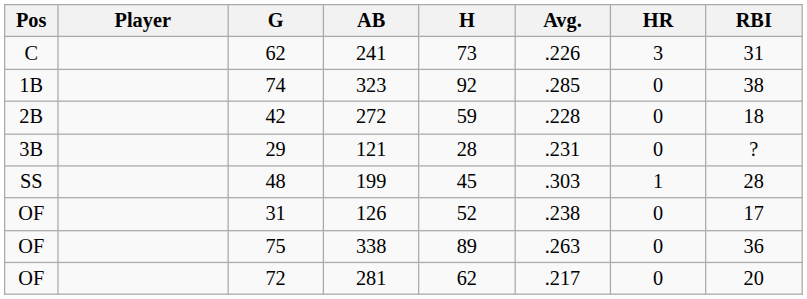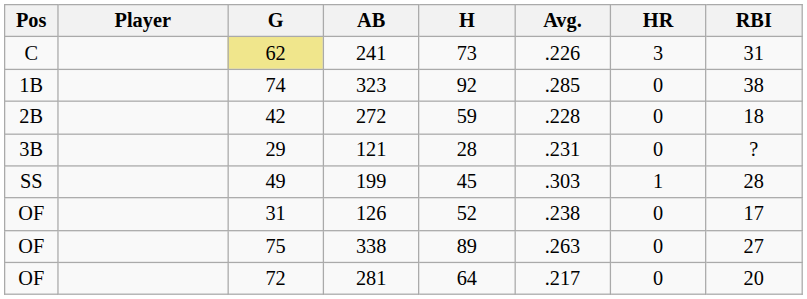241 | G: no background -> khaki background
199 | G: 48 -> 49
338 | RBI: 36 -> 27
281 | H: 62 -> 64
